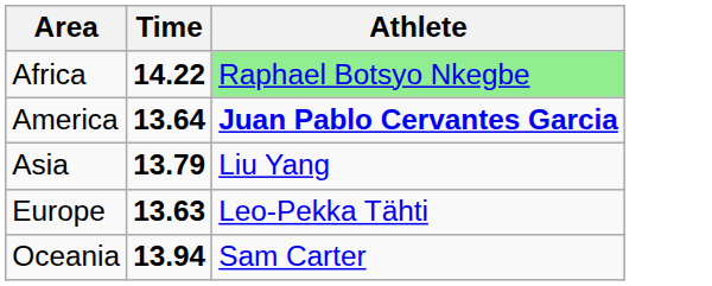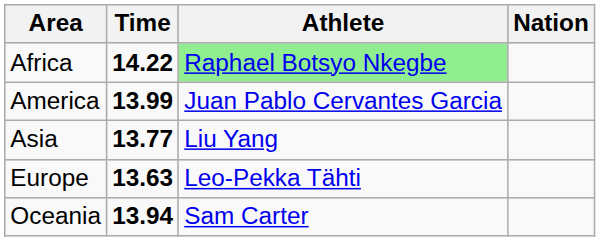+ column: Nation
America | Time: 13.64 -> 13.99
America | Athlete: bold -> normal
Asia | Time: 13.79 -> 13.77
